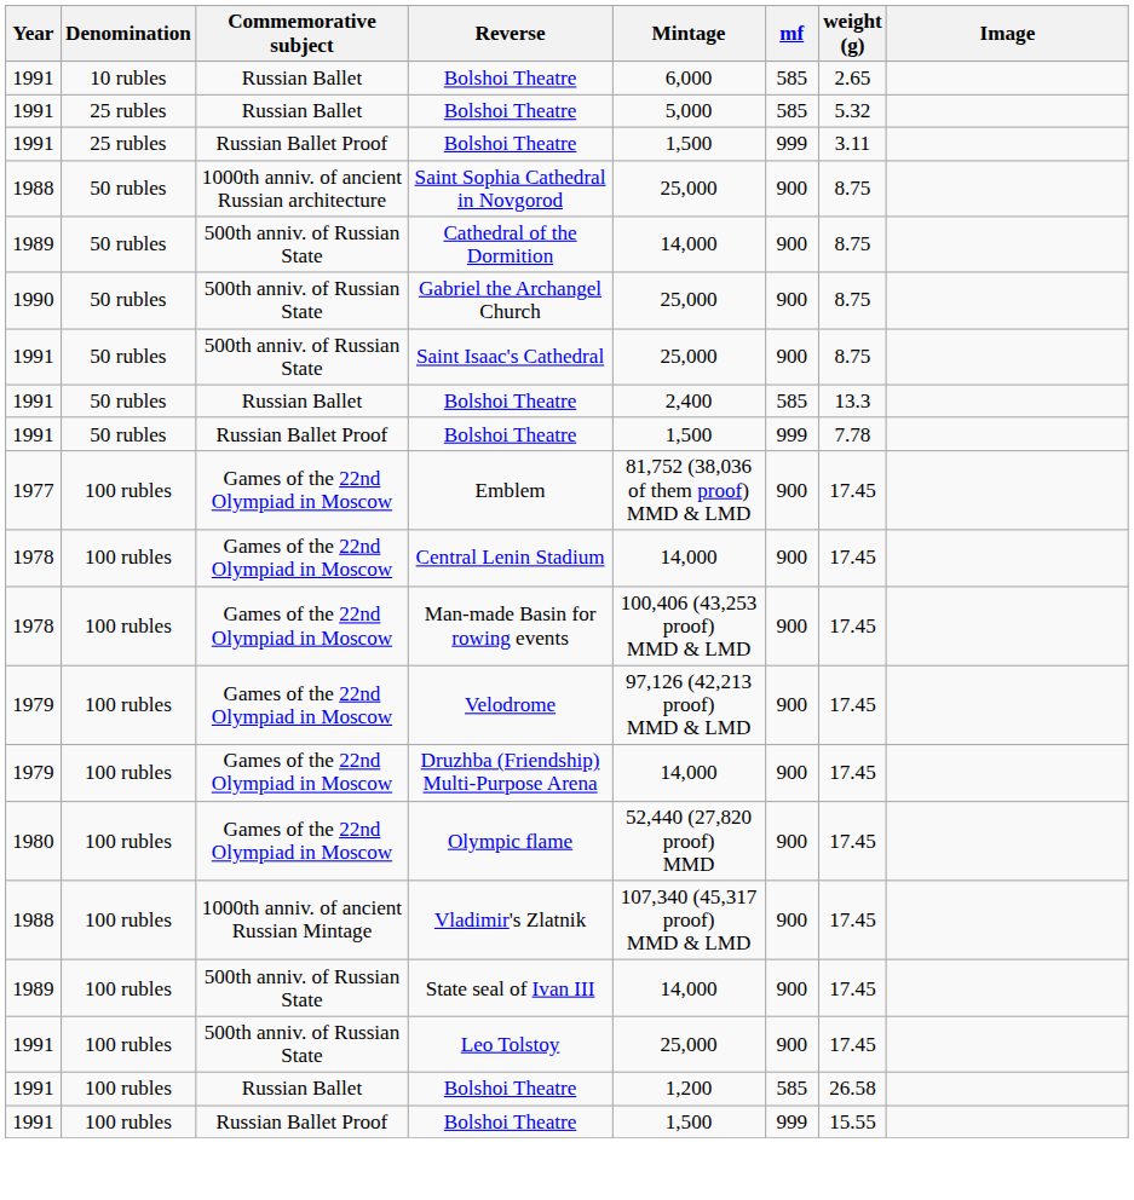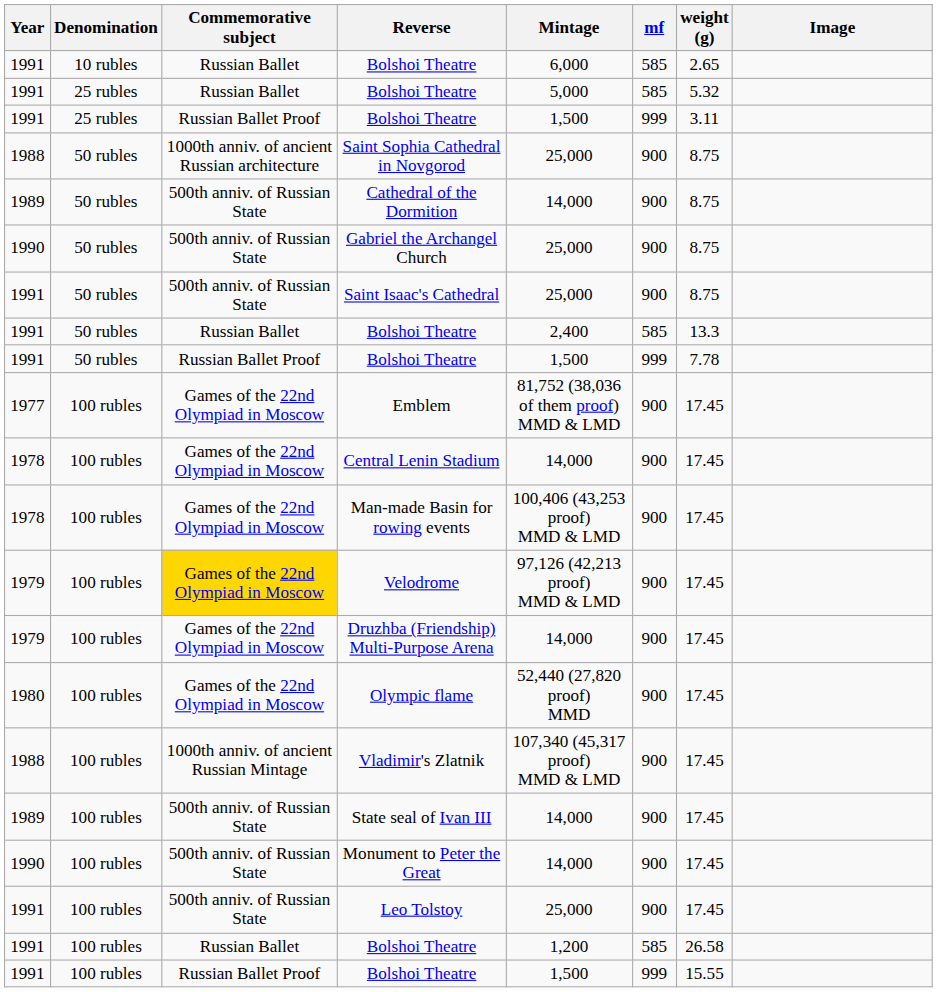Velodrome | Commemorative subject: no background -> gold background
+ row: 1990 | 100 rubles | 500th anniv. of Russian State | Monument to Peter the Great | 14,000 | 900 | 17.45
